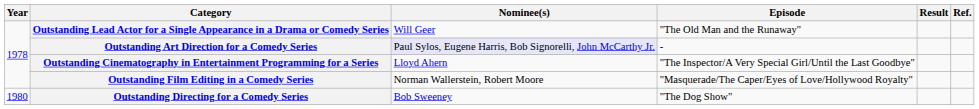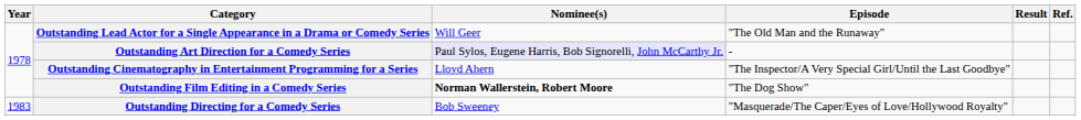Outstanding Film Editing in a Comedy Series | Nominee(s): normal -> bold
Outstanding Film Editing in a Comedy Series | Episode: "Masquerade/The Caper/Eyes of Love/Hollywood Royalty" -> "The Dog Show"
Outstanding Directing for a Comedy Series | Year: 1980 -> 1983
Outstanding Directing for a Comedy Series | Episode: "The Dog Show" -> "Masquerade/The Caper/Eyes of Love/Hollywood Royalty"
